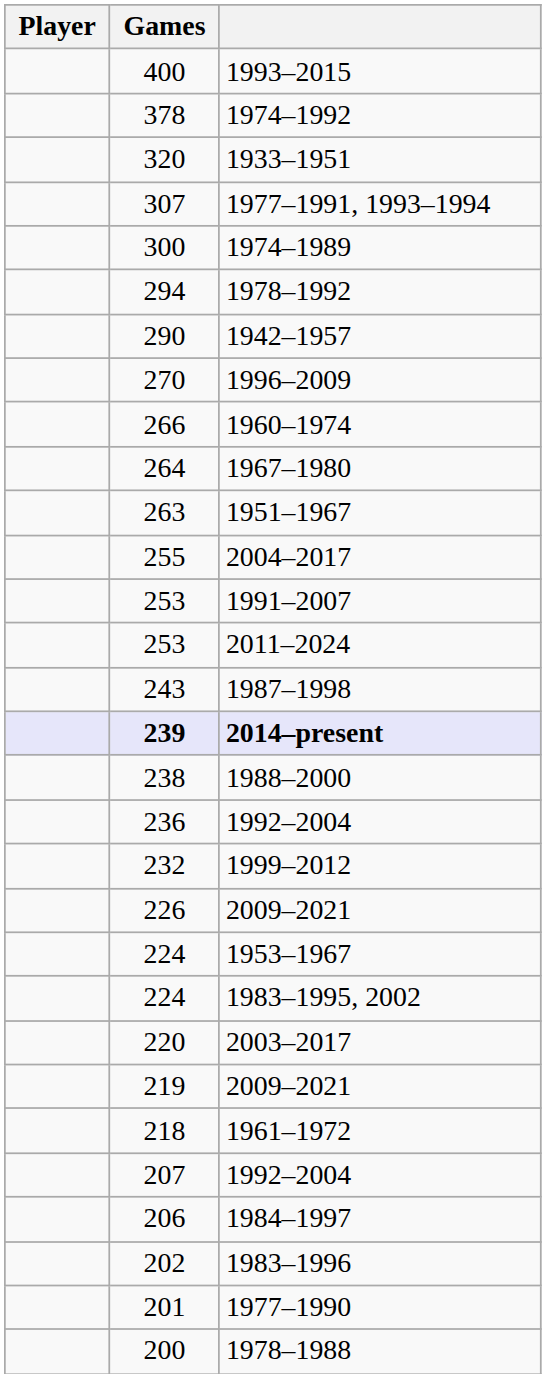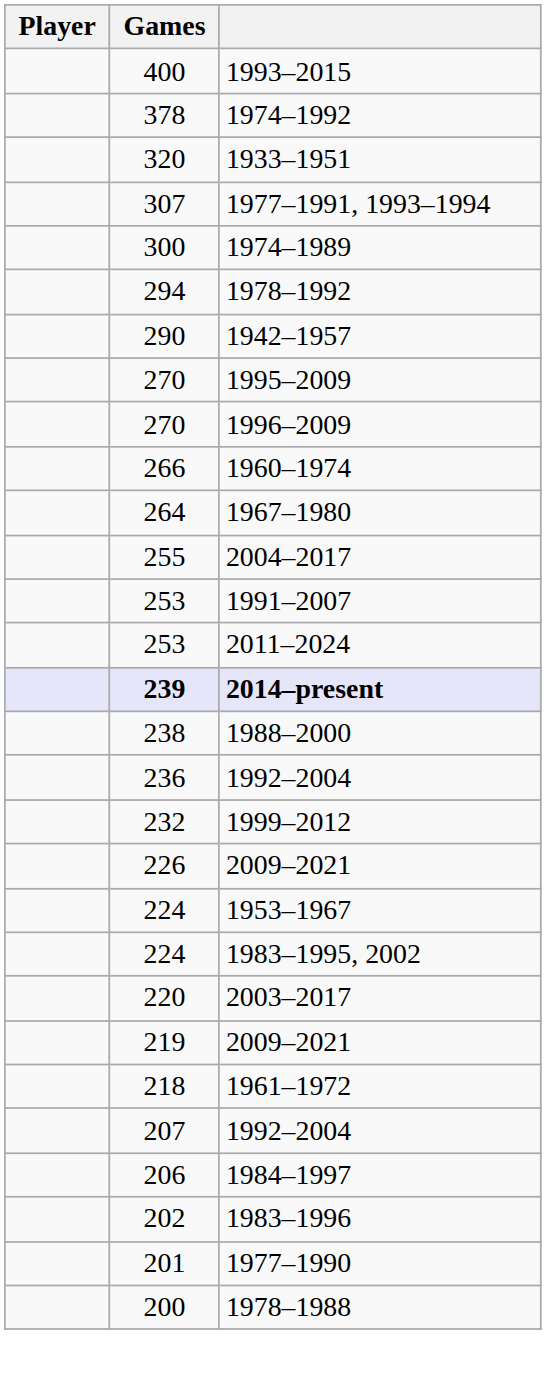+ row: 270 | 1995–2009
- row: 263 | 1951–1967
- row: 243 | 1987–1998
